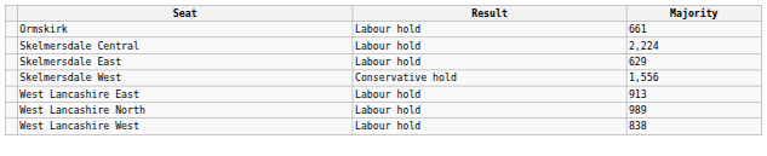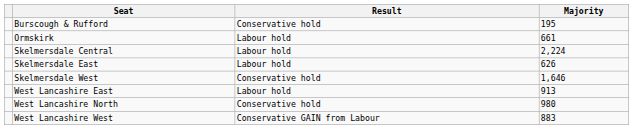+ row: Burscough & Rufford | Conservative hold | 195
Skelmersdale East | Majority: 629 -> 626
Skelmersdale West | Majority: 1,556 -> 1,646
West Lancashire North | Result: Labour hold -> Conservative hold
West Lancashire North | Majority: 989 -> 980
West Lancashire West | Result: Labour hold -> Conservative GAIN from Labour
West Lancashire West | Majority: 838 -> 883
